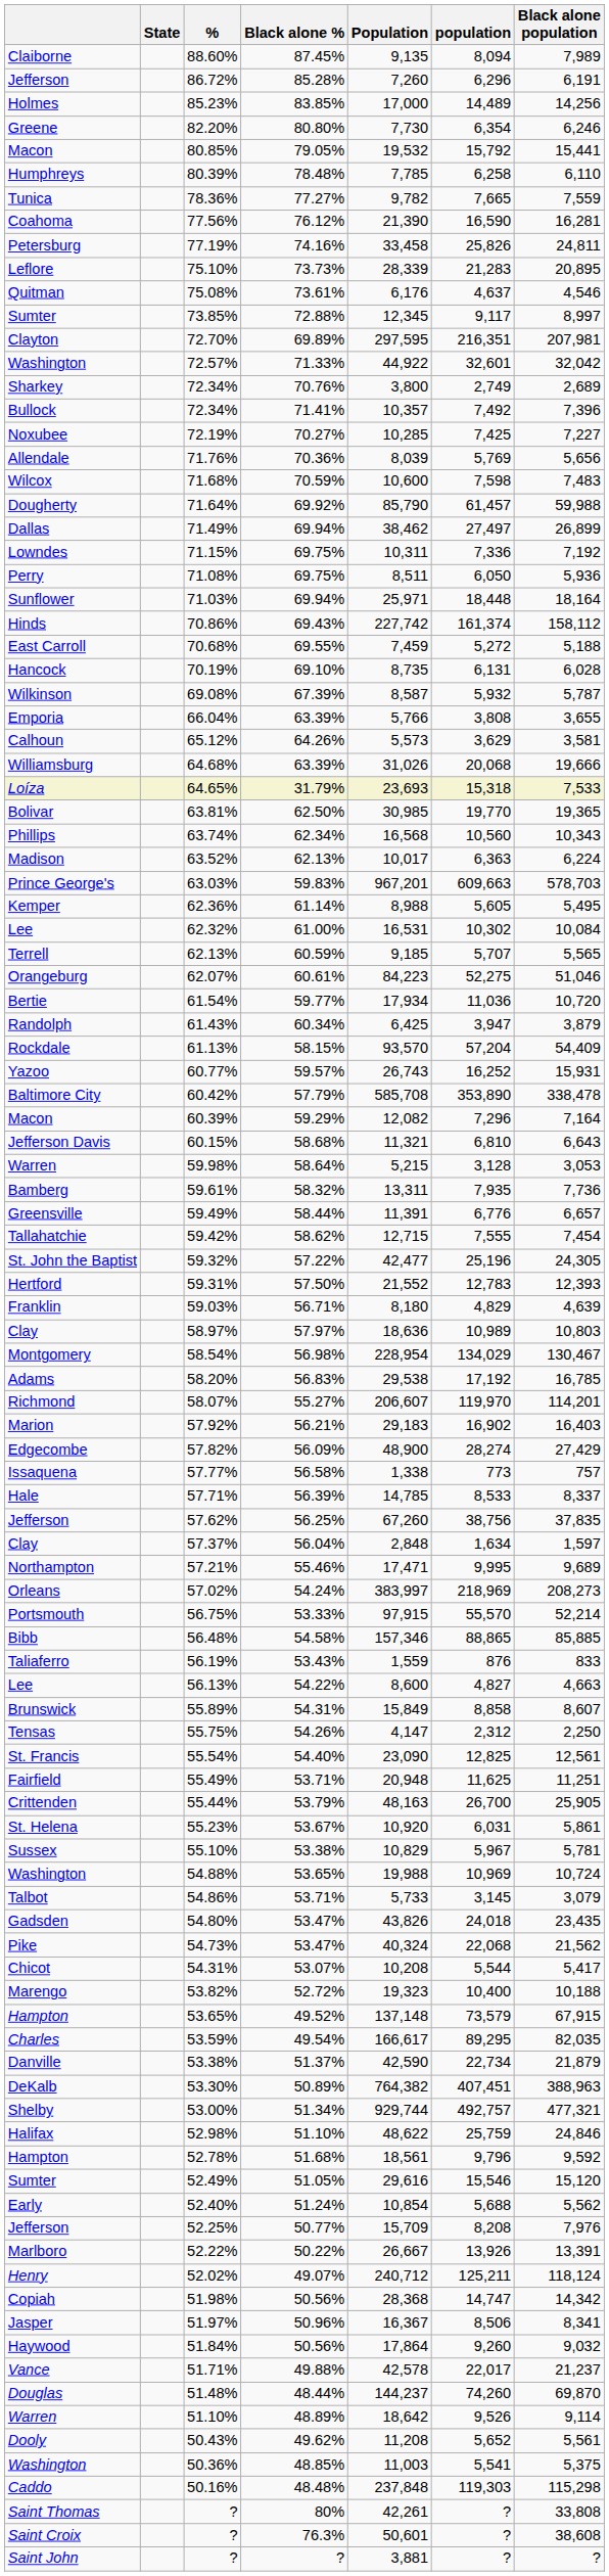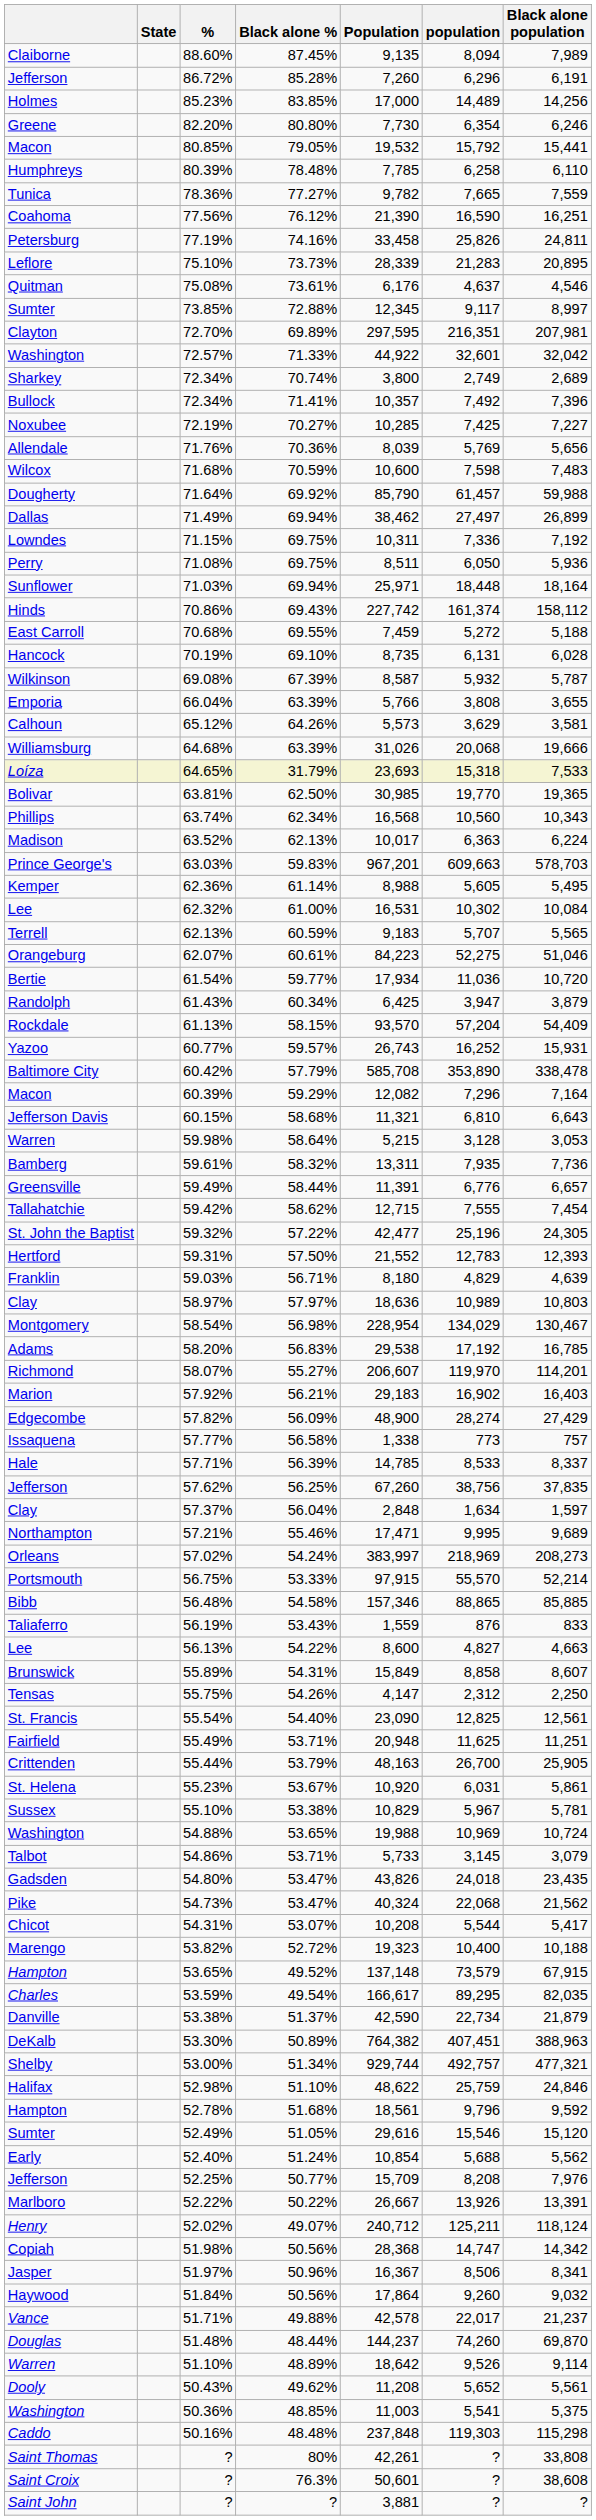Coahoma | Black alone population: 16,281 -> 16,251
Sharkey | Black alone %: 70.76% -> 70.74%
Terrell | Population: 9,185 -> 9,183
